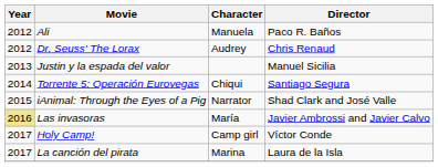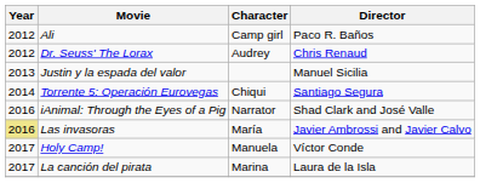Ali | Character: Manuela -> Camp girl
iAnimal: Through the Eyes of a Pig | Year: 2015 -> 2016
Holy Camp! | Character: Camp girl -> Manuela
